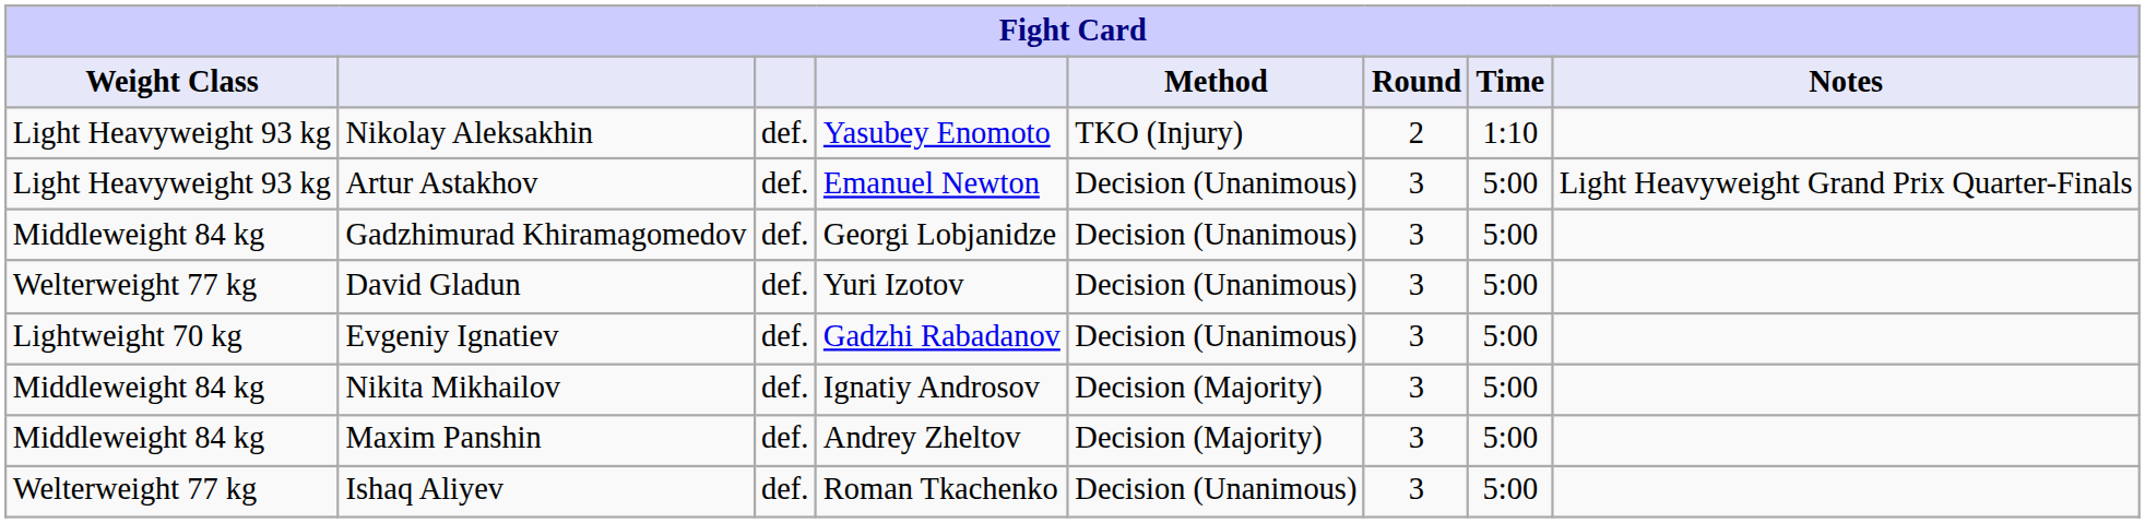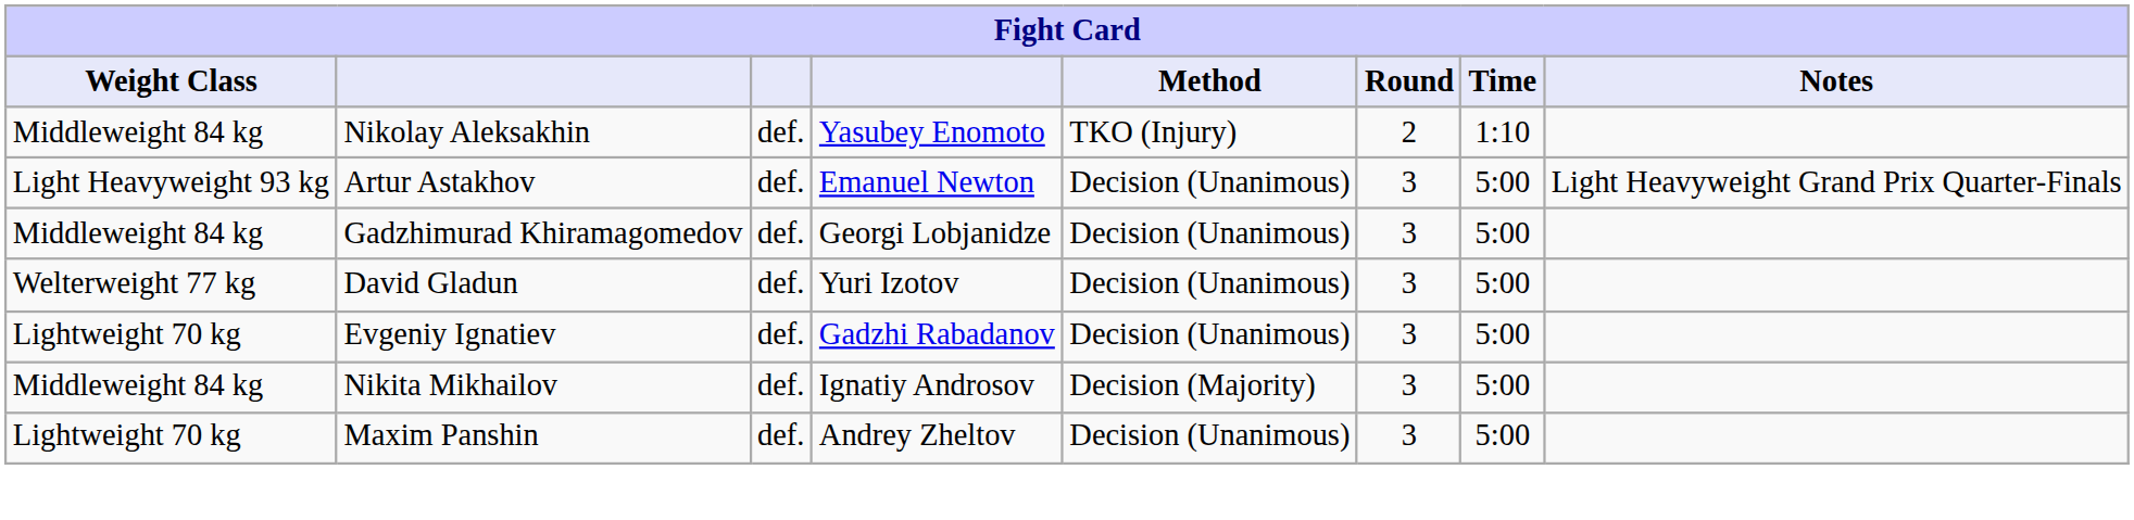Nikolay Aleksakhin | Weight Class: Light Heavyweight 93 kg -> Middleweight 84 kg
Maxim Panshin | Weight Class: Middleweight 84 kg -> Lightweight 70 kg
Maxim Panshin | Method: Decision (Majority) -> Decision (Unanimous)
- row: Welterweight 77 kg | Ishaq Aliyev | def. | Roman Tkachenko | Decision (Unanimous) | 3 | 5:00
